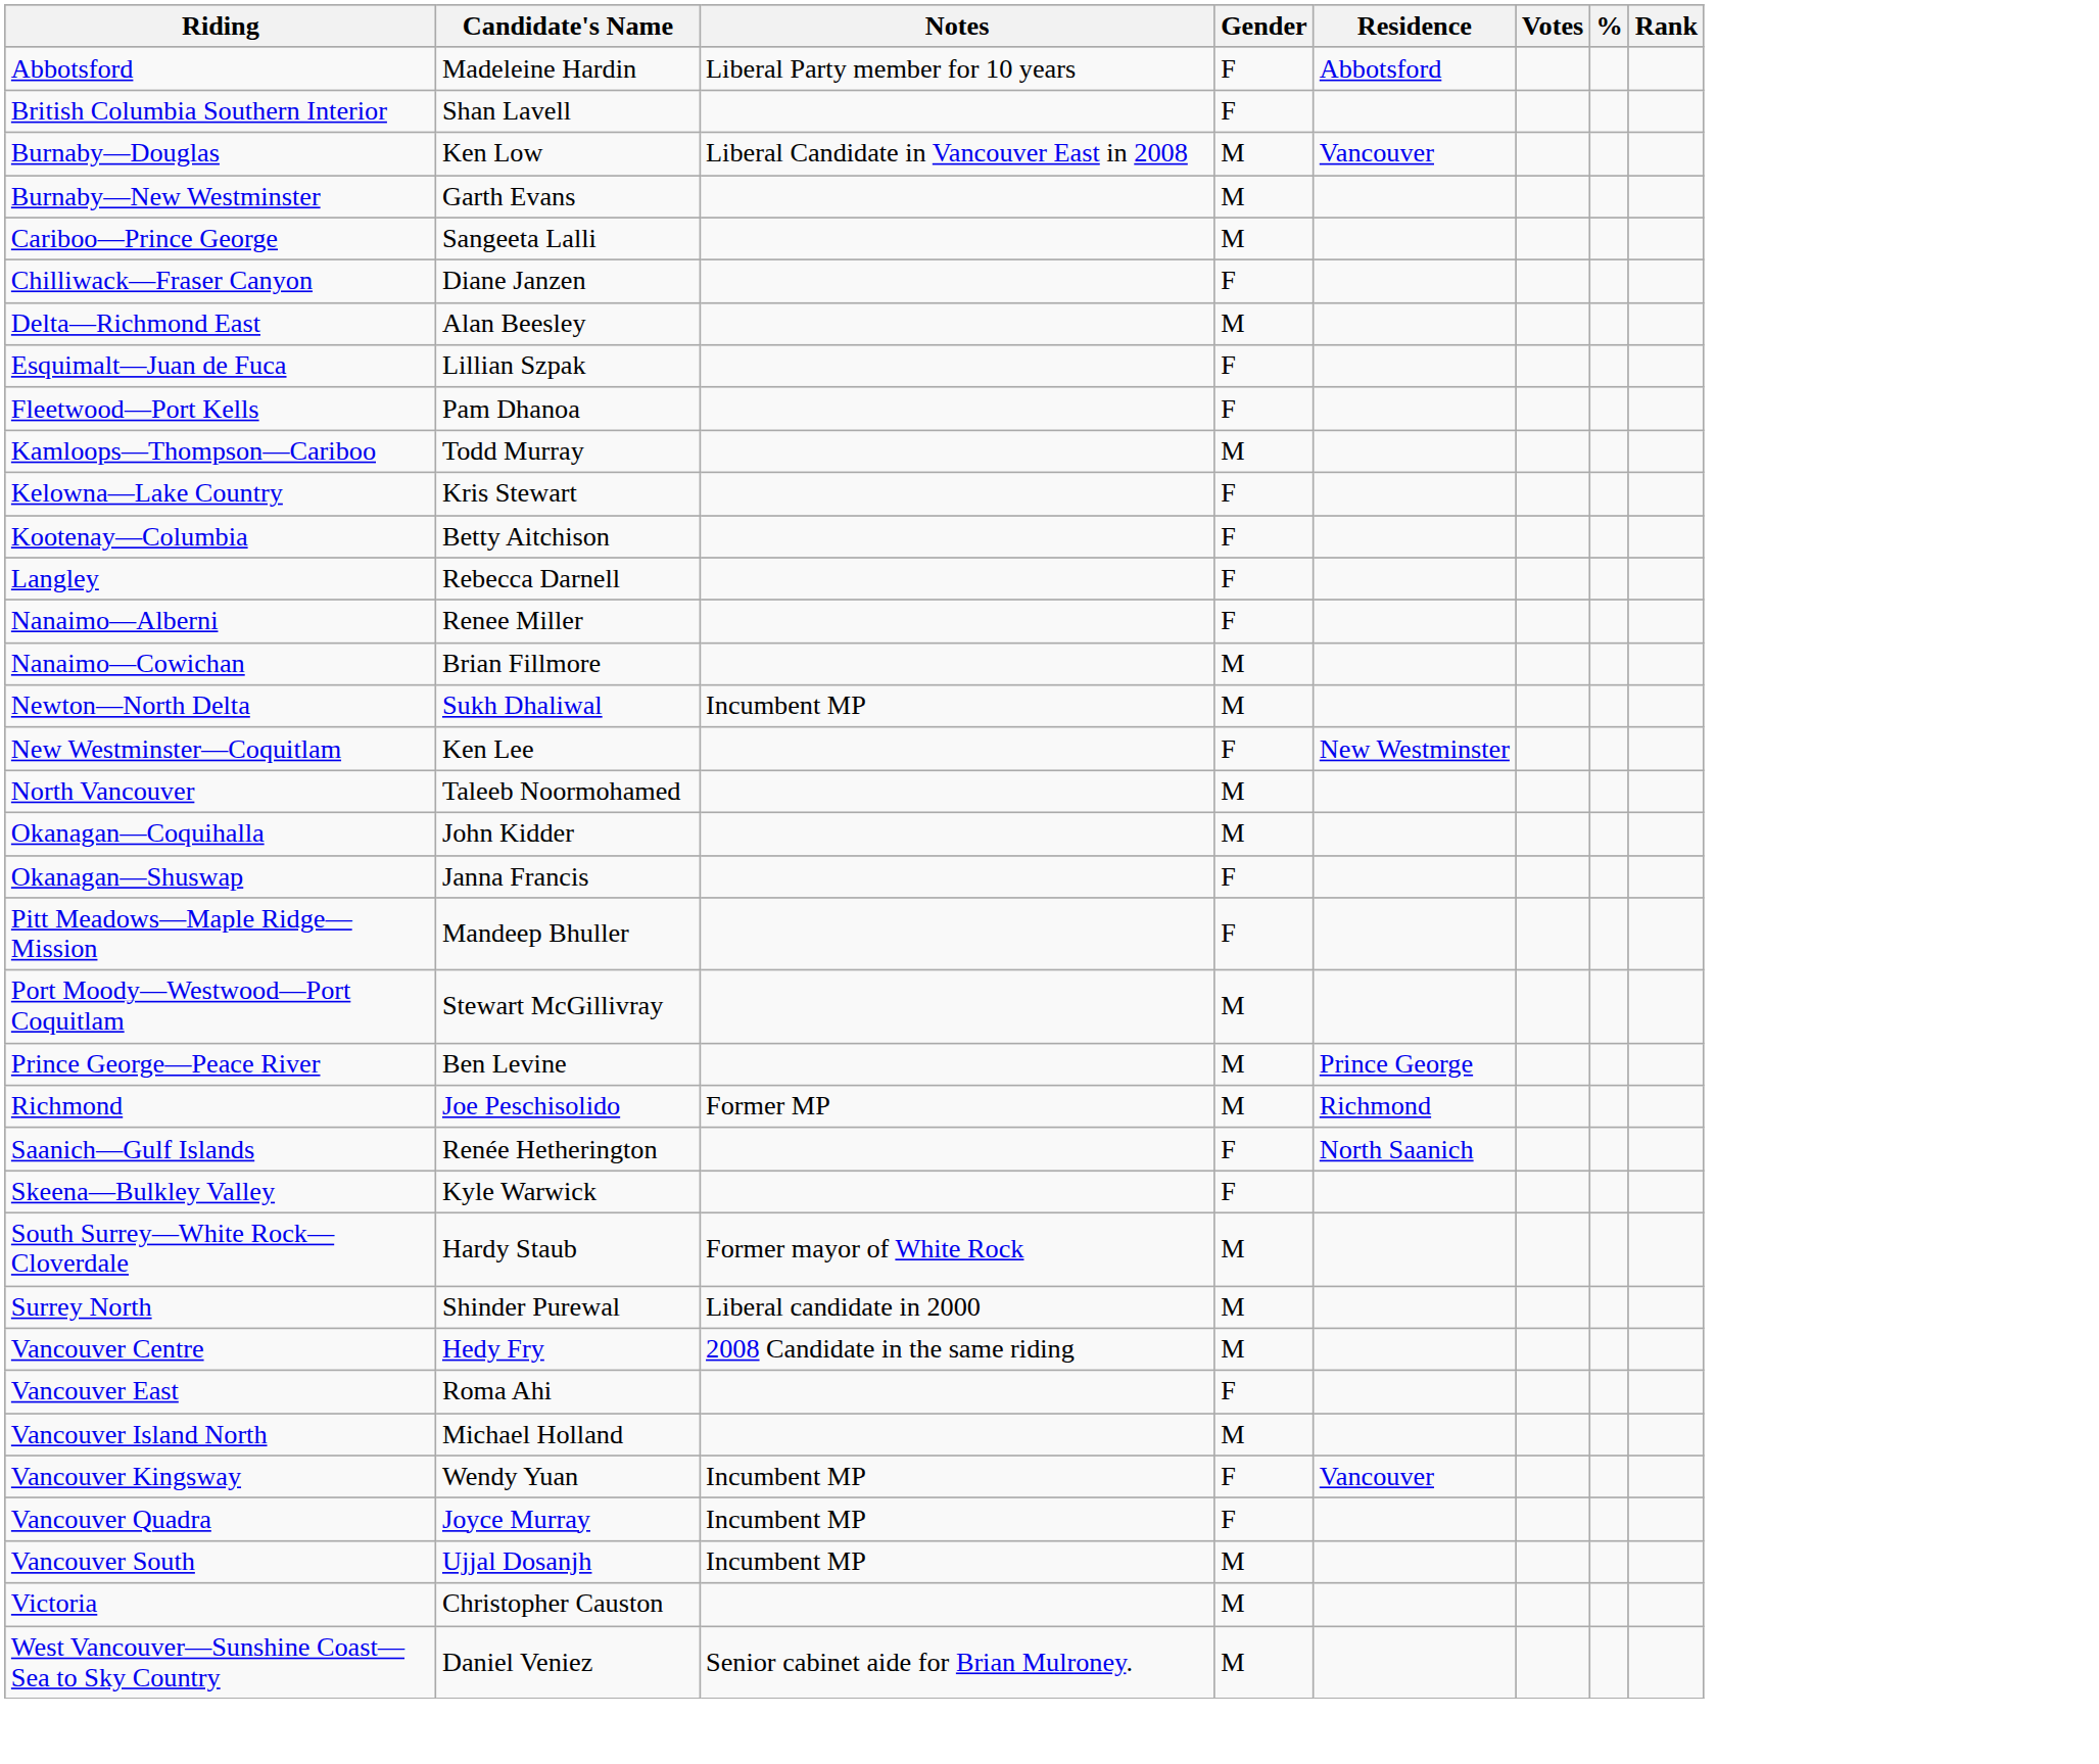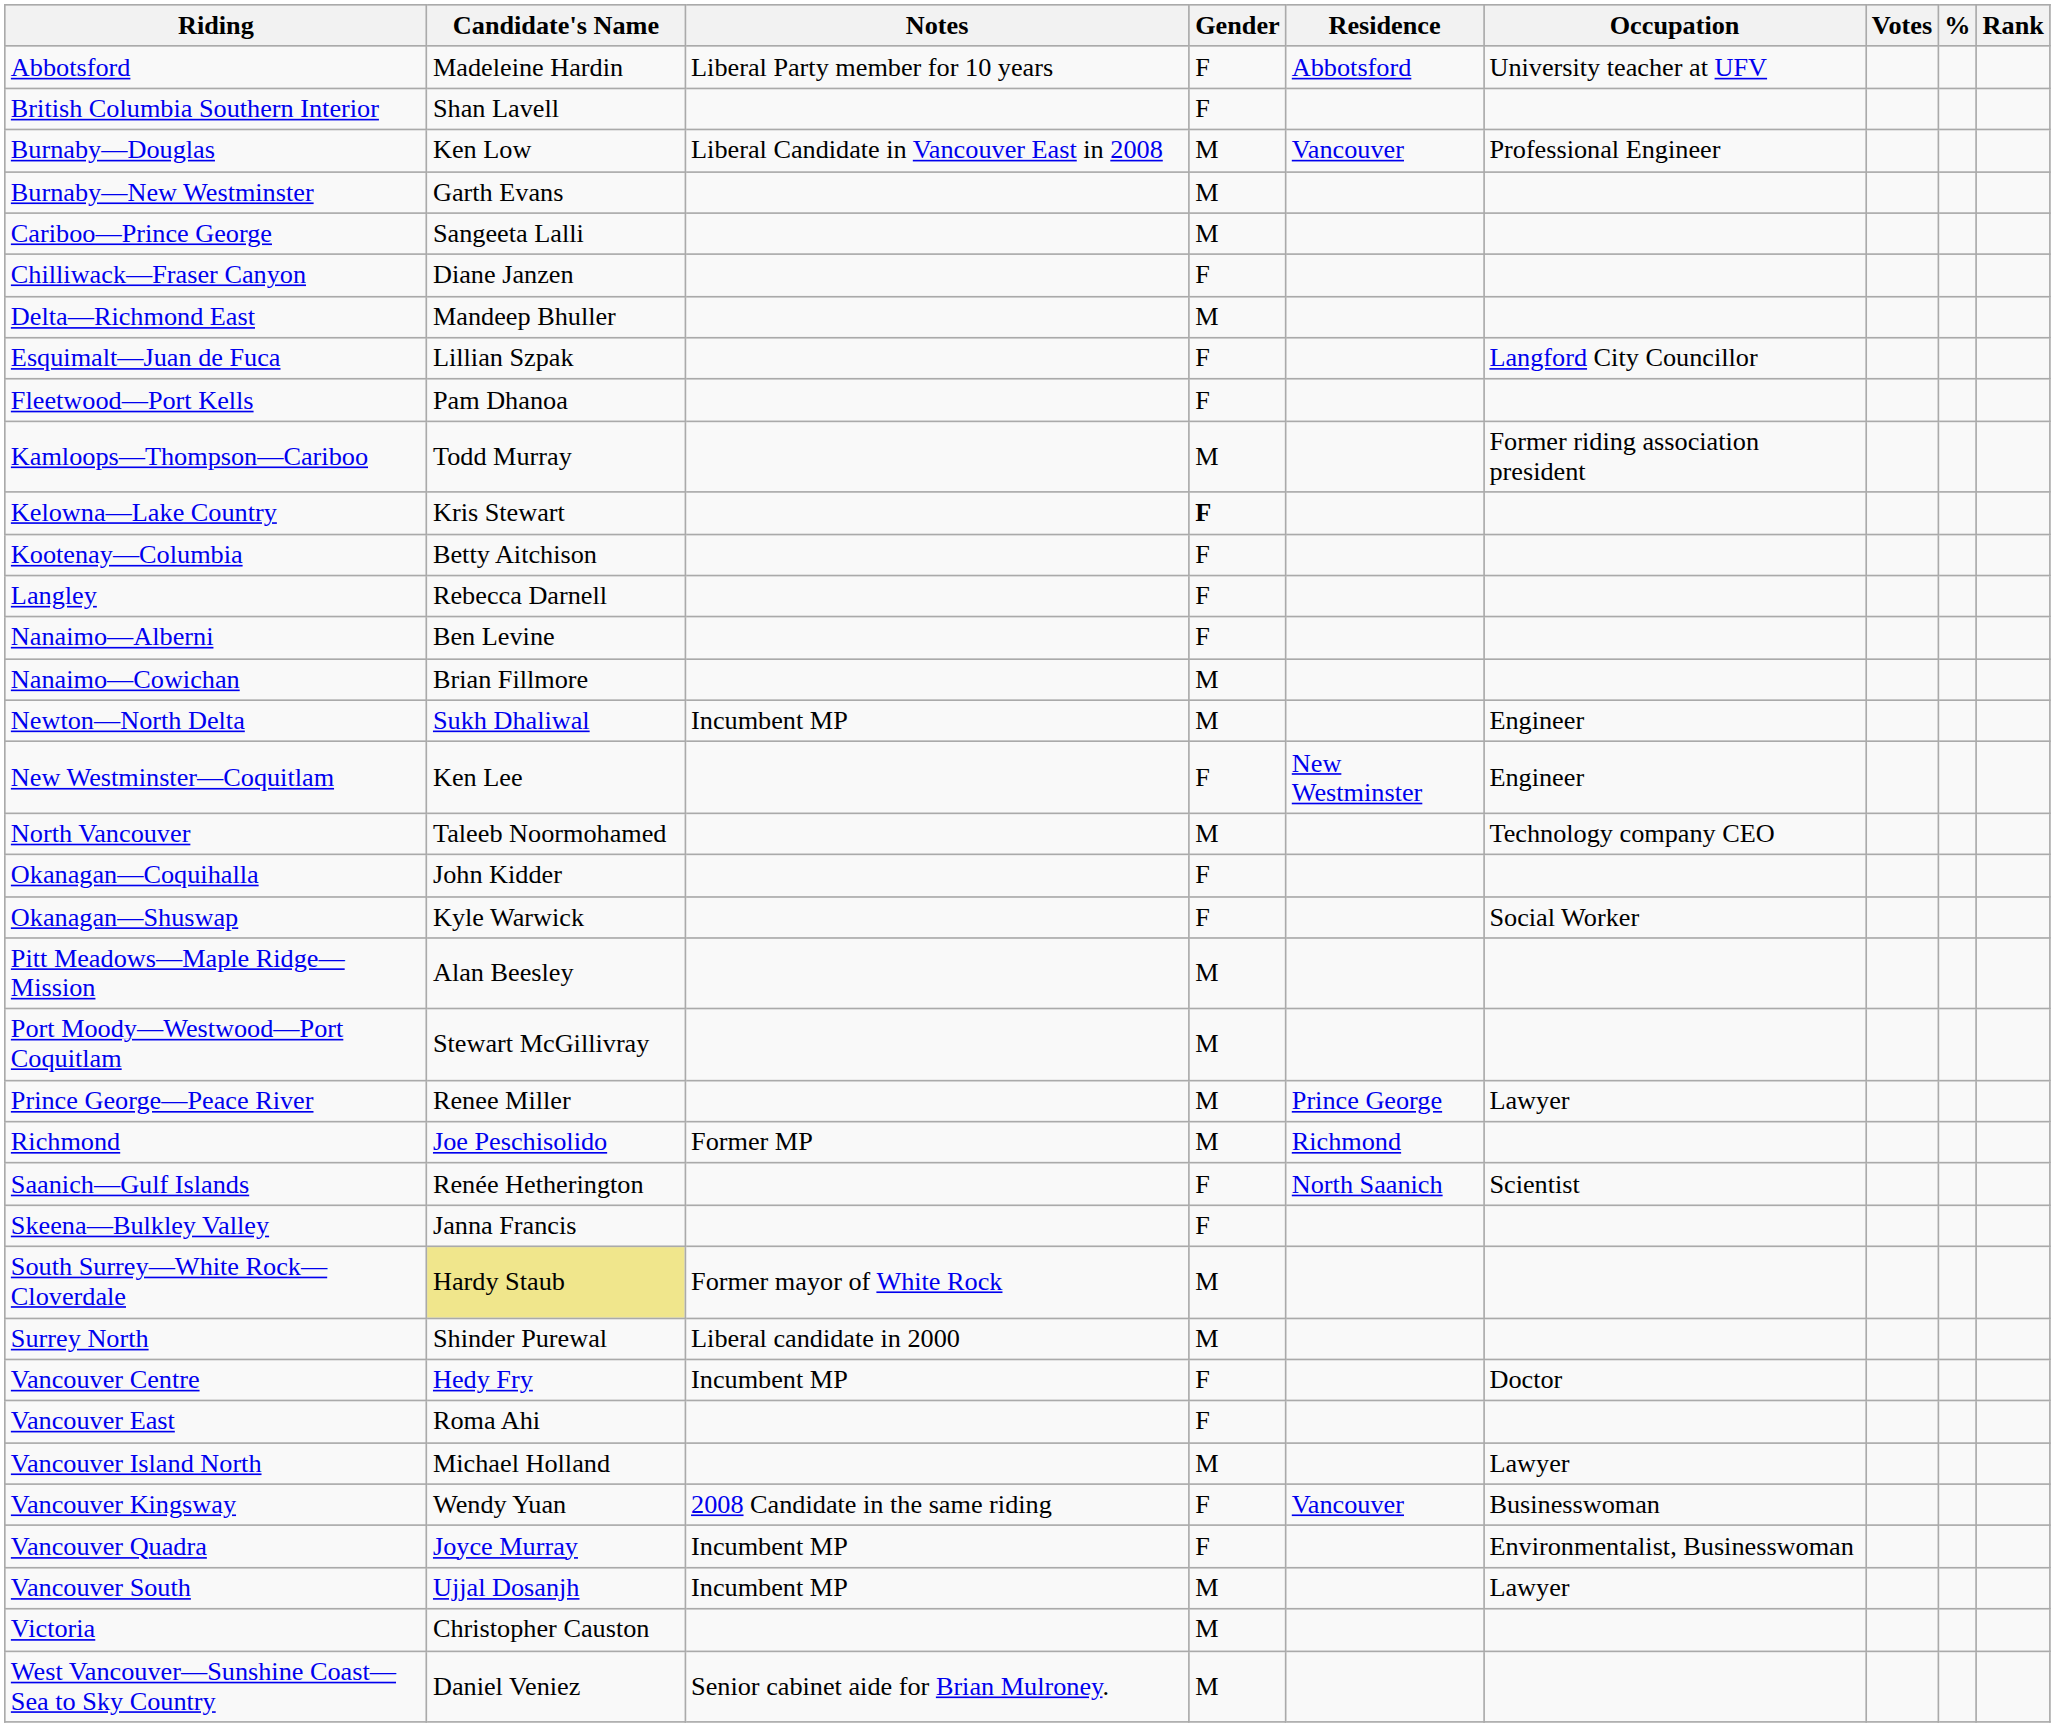+ column: Occupation | University teacher at UFV | Professional Engineer | Langford City Councillor | Former riding association president | Engineer | Engineer | Technology company CEO | Social Worker | Lawyer | Scientist | Doctor | Lawyer | Businesswoman | Environmentalist, Businesswoman | Lawyer
Delta—Richmond East | Candidate's Name: Alan Beesley -> Mandeep Bhuller
Kelowna—Lake Country | Gender: normal -> bold
Nanaimo—Alberni | Candidate's Name: Renee Miller -> Ben Levine
Okanagan—Coquihalla | Gender: M -> F
Okanagan—Shuswap | Candidate's Name: Janna Francis -> Kyle Warwick
Pitt Meadows—Maple Ridge—Mission | Candidate's Name: Mandeep Bhuller -> Alan Beesley
Pitt Meadows—Maple Ridge—Mission | Gender: F -> M
Prince George—Peace River | Candidate's Name: Ben Levine -> Renee Miller
Skeena—Bulkley Valley | Candidate's Name: Kyle Warwick -> Janna Francis
South Surrey—White Rock—Cloverdale | Candidate's Name: no background -> khaki background
Vancouver Centre | Notes: 2008 Candidate in the same riding -> Incumbent MP
Vancouver Centre | Gender: M -> F
Vancouver Kingsway | Notes: Incumbent MP -> 2008 Candidate in the same riding
